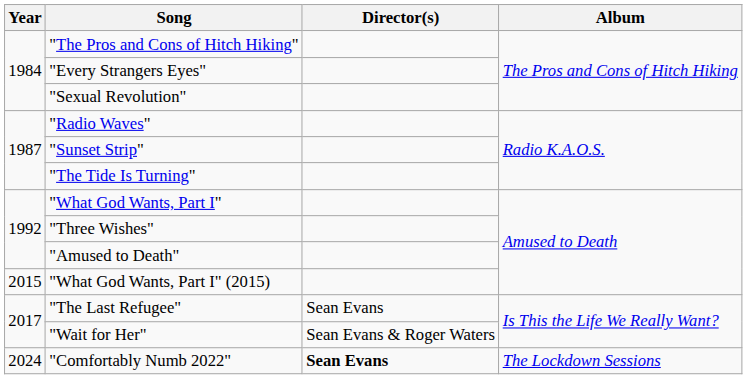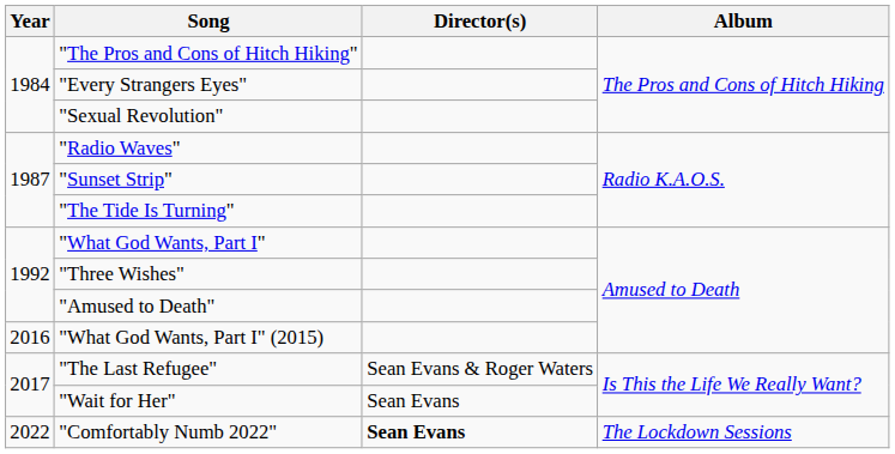"What God Wants, Part I" (2015) | Year: 2015 -> 2016
"The Last Refugee" | Director(s): Sean Evans -> Sean Evans & Roger Waters
"Wait for Her" | Director(s): Sean Evans & Roger Waters -> Sean Evans
"Comfortably Numb 2022" | Year: 2024 -> 2022
